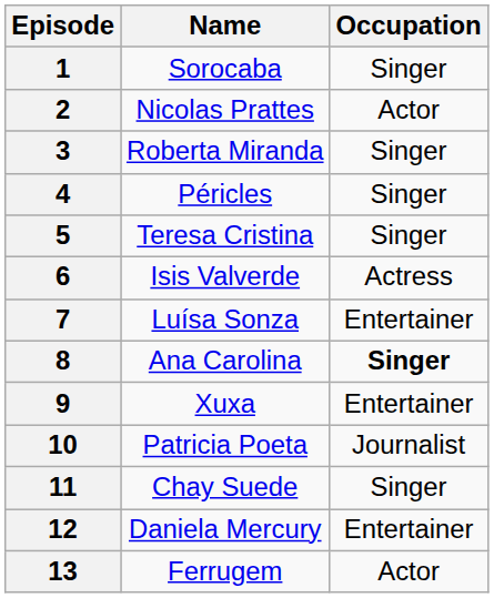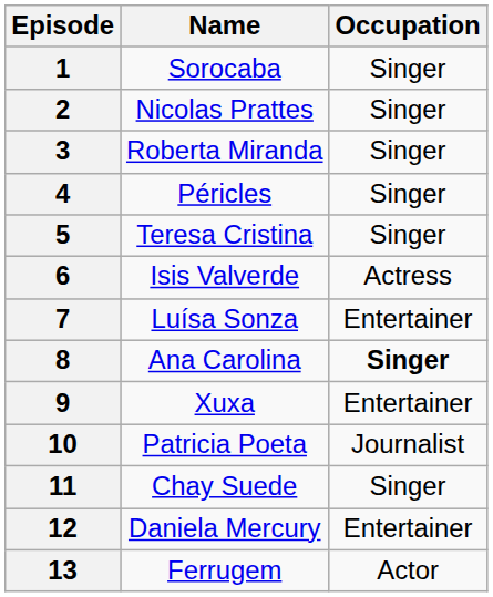2 | Occupation: Actor -> Singer
